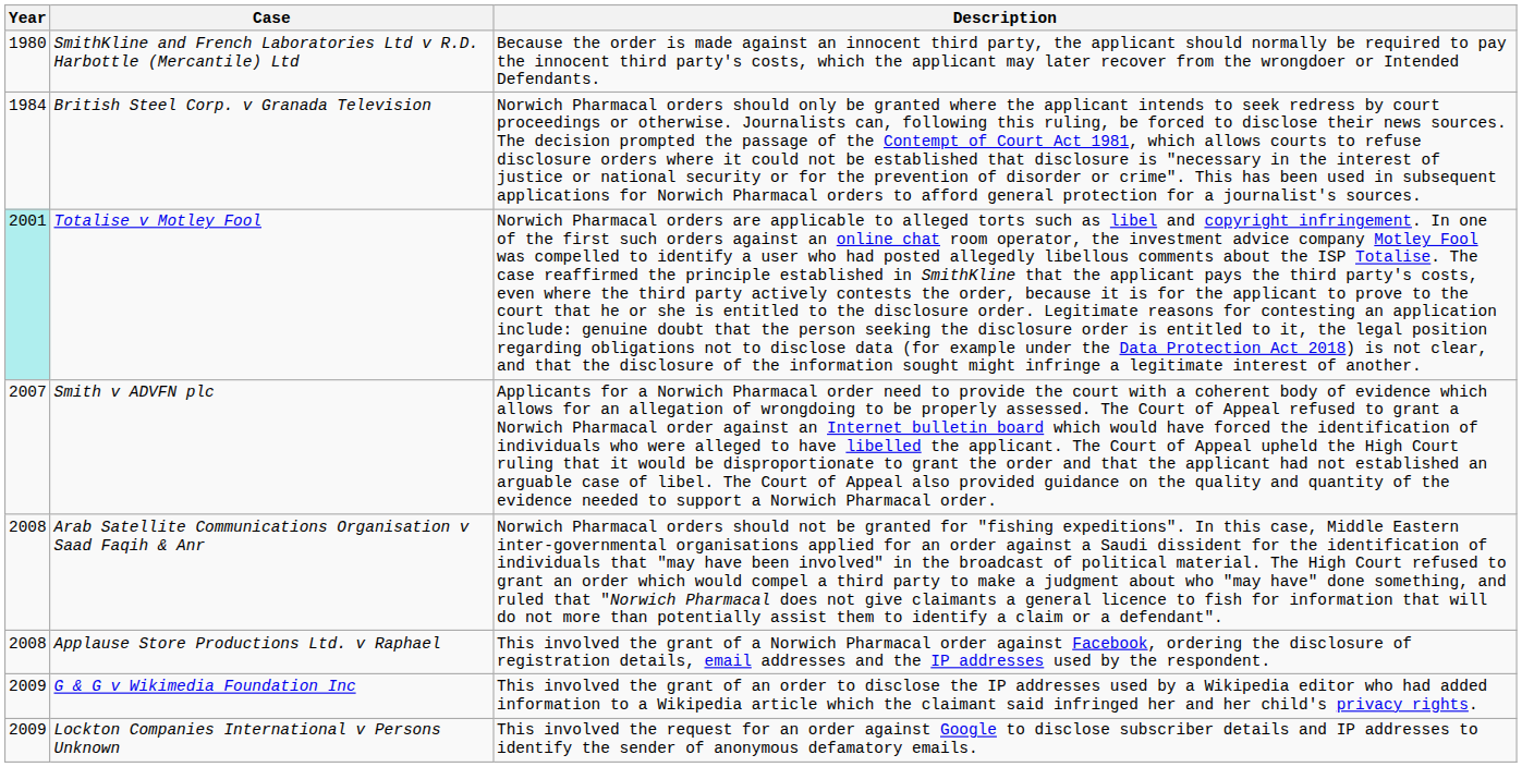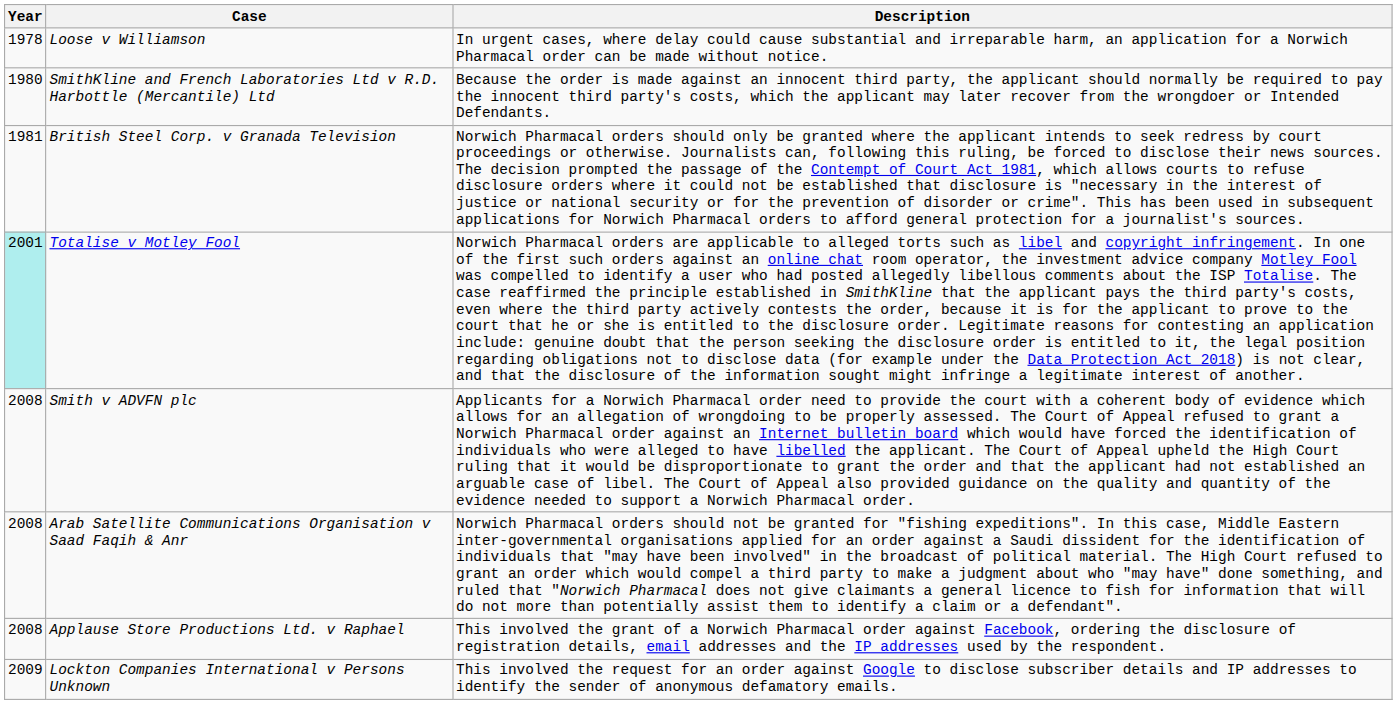+ row: 1978 | Loose v Williamson | In urgent cases, where delay could cause substantial and irreparable harm, an application for a Norwich Pharmacal order can be made without notice.
British Steel Corp. v Granada Television | Year: 1984 -> 1981
Smith v ADVFN plc | Year: 2007 -> 2008
- row: 2009 | G & G v Wikimedia Foundation Inc | This involved the grant of an order to disclose the IP addresses used by a Wikipedia editor who had added information to a Wikipedia article which the claimant said infringed her and her child's privacy rights.
